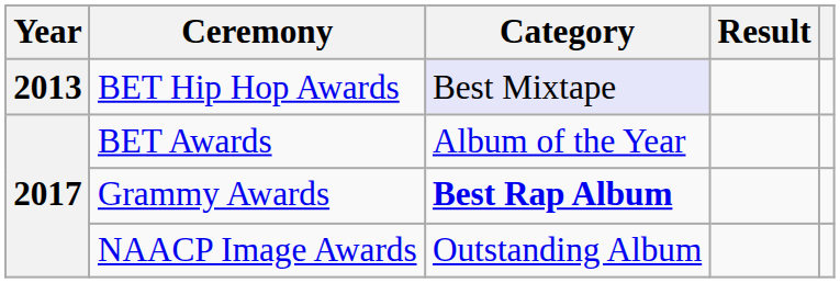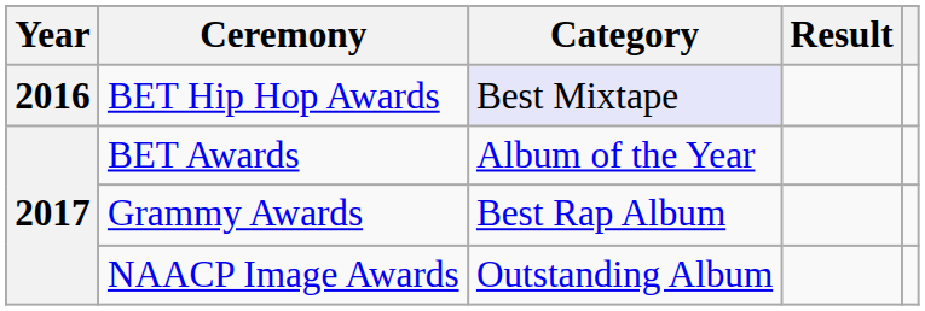BET Hip Hop Awards | Year: 2013 -> 2016
Grammy Awards | Category: bold -> normal
